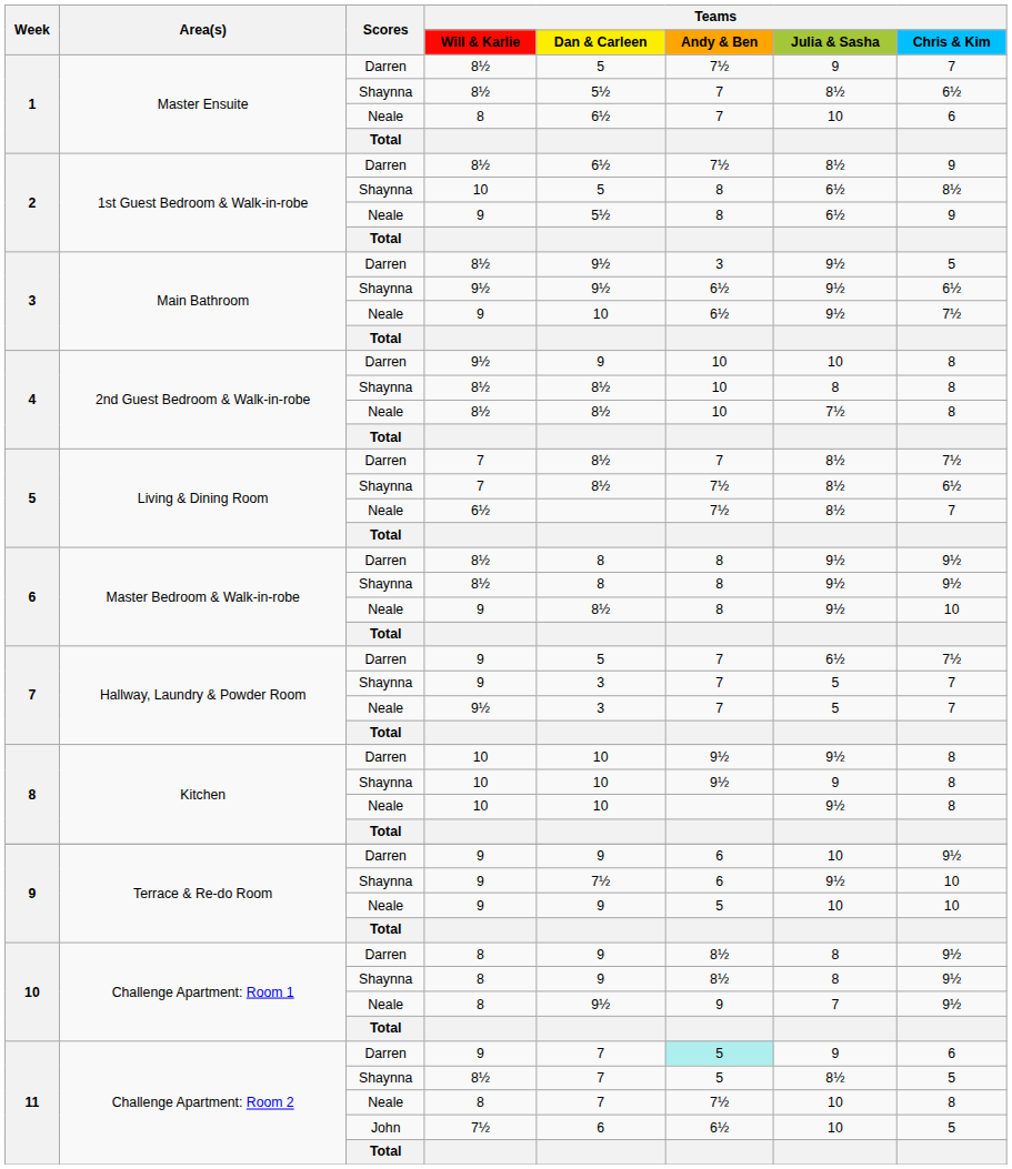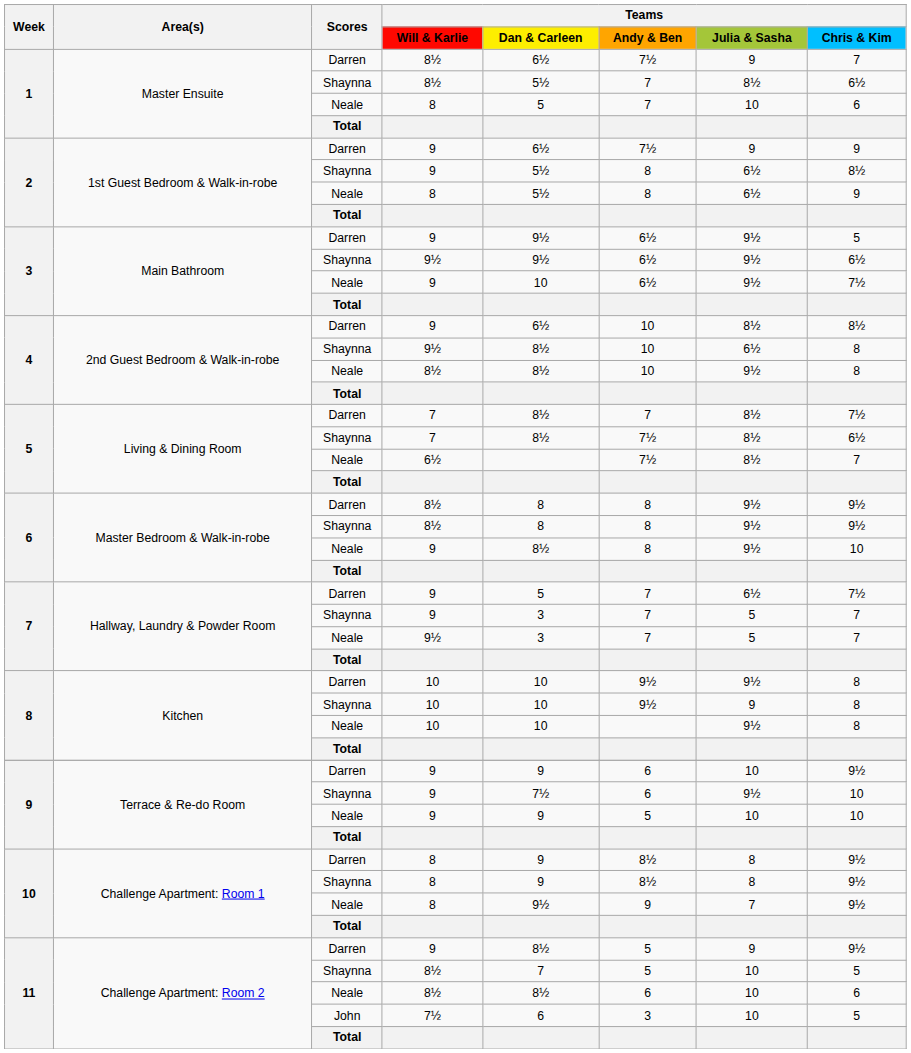1 / Darren | Teams / Dan & Carleen: 5 -> 6½
1 / Neale | Teams / Dan & Carleen: 6½ -> 5
2 / Darren | Teams / Will & Karlie: 8½ -> 9
2 / Darren | Teams / Julia & Sasha: 8½ -> 9
2 / Shaynna | Teams / Will & Karlie: 10 -> 9
2 / Shaynna | Teams / Dan & Carleen: 5 -> 5½
2 / Neale | Teams / Will & Karlie: 9 -> 8
3 / Darren | Teams / Will & Karlie: 8½ -> 9
3 / Darren | Teams / Andy & Ben: 3 -> 6½
4 / Darren | Teams / Will & Karlie: 9½ -> 9
4 / Darren | Teams / Dan & Carleen: 9 -> 6½
4 / Darren | Teams / Julia & Sasha: 10 -> 8½
4 / Darren | Teams / Chris & Kim: 8 -> 8½
4 / Shaynna | Teams / Will & Karlie: 8½ -> 9½
4 / Shaynna | Teams / Julia & Sasha: 8 -> 6½
4 / Neale | Teams / Julia & Sasha: 7½ -> 9½
11 / Darren | Teams / Dan & Carleen: 7 -> 8½
11 / Darren | Teams / Andy & Ben: paleturquoise background -> no background
11 / Darren | Teams / Chris & Kim: 6 -> 9½
11 / Shaynna | Teams / Julia & Sasha: 8½ -> 10
11 / Neale | Teams / Will & Karlie: 8 -> 8½
11 / Neale | Teams / Dan & Carleen: 7 -> 8½
11 / Neale | Teams / Andy & Ben: 7½ -> 6
11 / Neale | Teams / Chris & Kim: 8 -> 6
11 / John | Teams / Andy & Ben: 6½ -> 3
